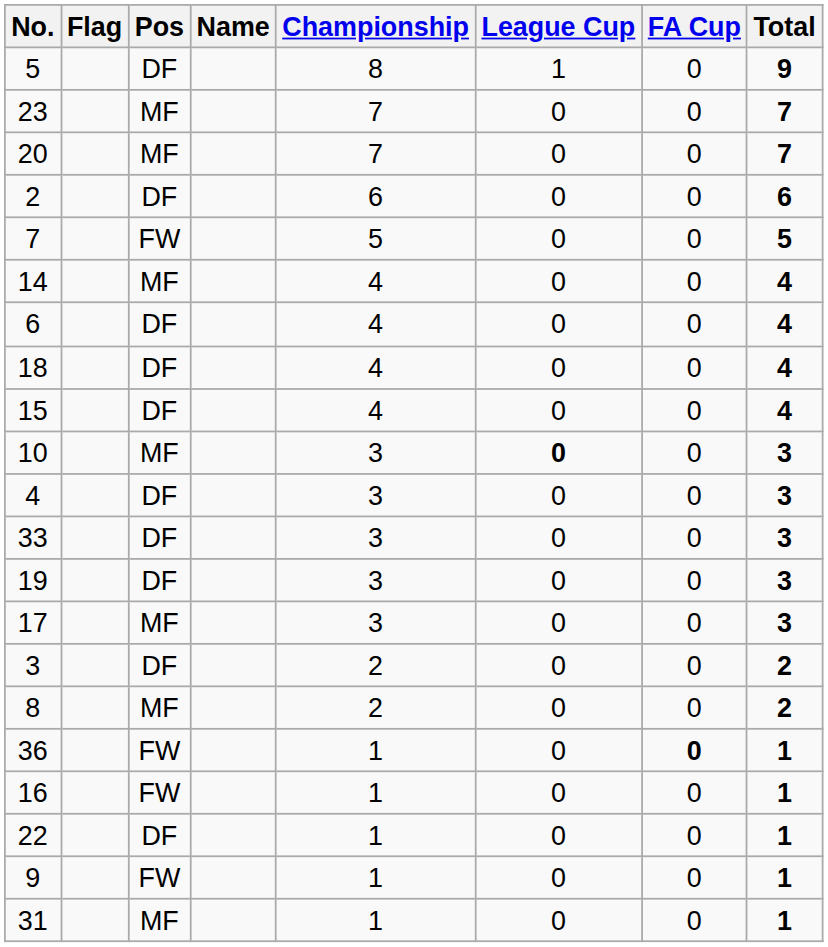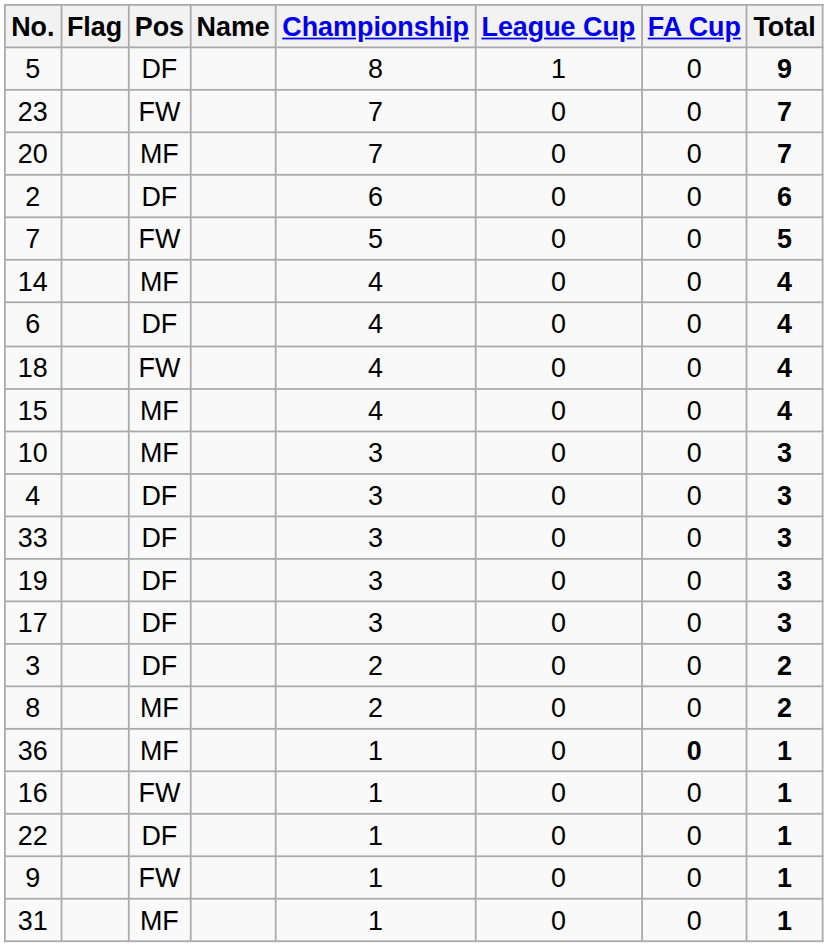23 | Pos: MF -> FW
18 | Pos: DF -> FW
15 | Pos: DF -> MF
10 | League Cup: bold -> normal
17 | Pos: MF -> DF
36 | Pos: FW -> MF
